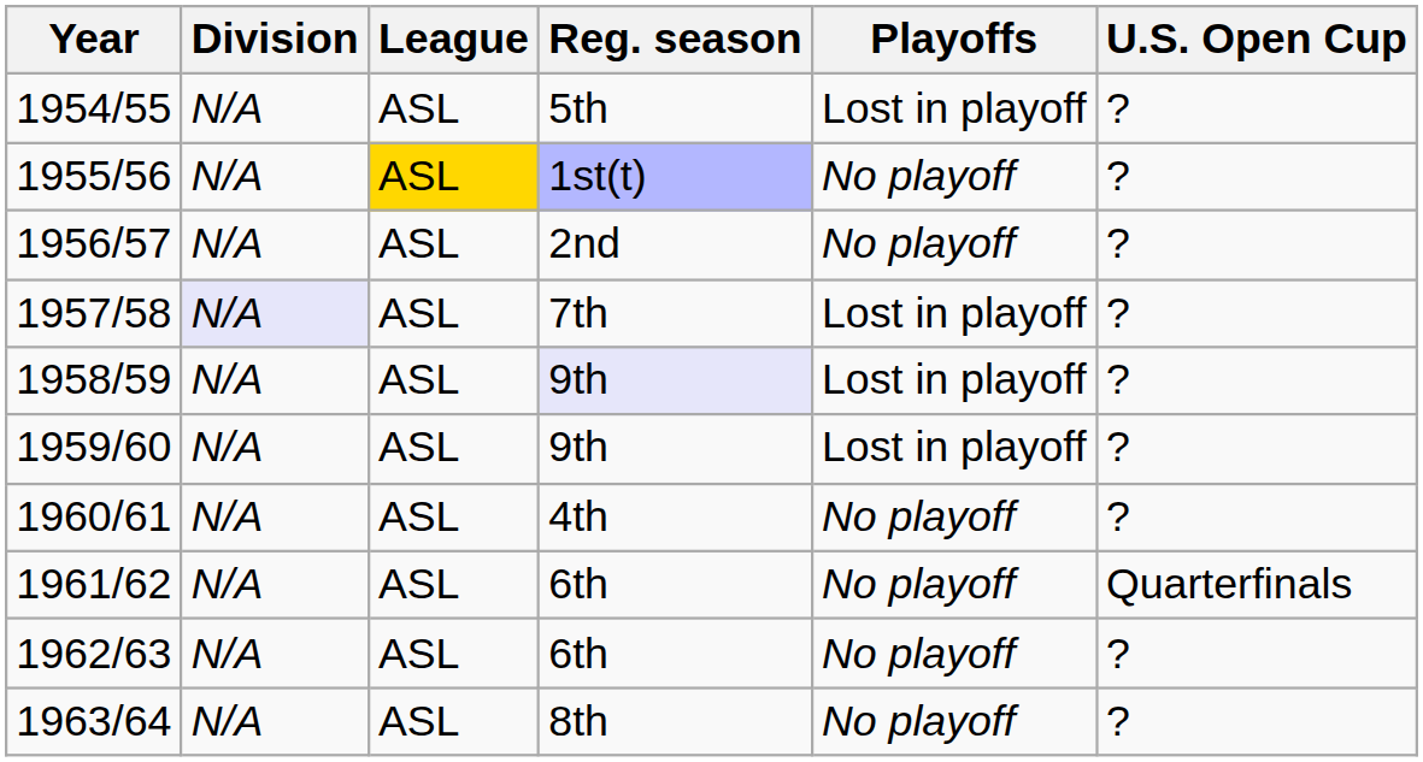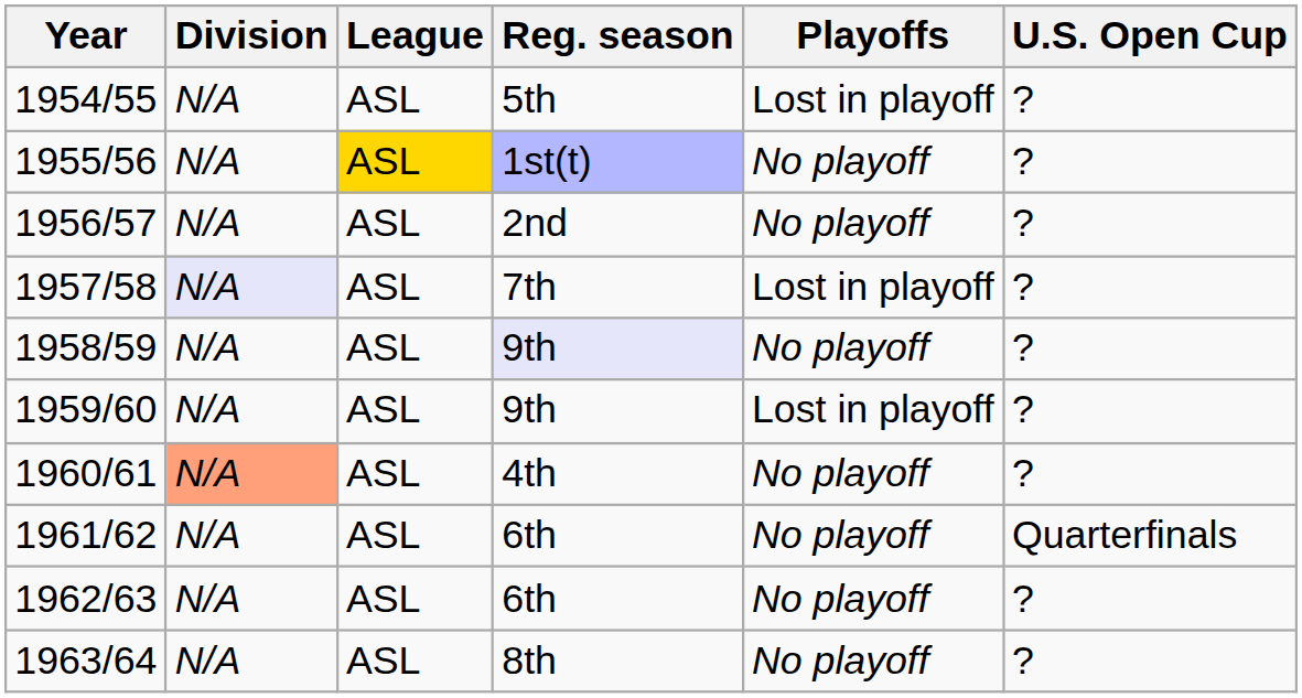1958/59 | Playoffs: Lost in playoff -> No playoff
1960/61 | Division: no background -> lightsalmon background
